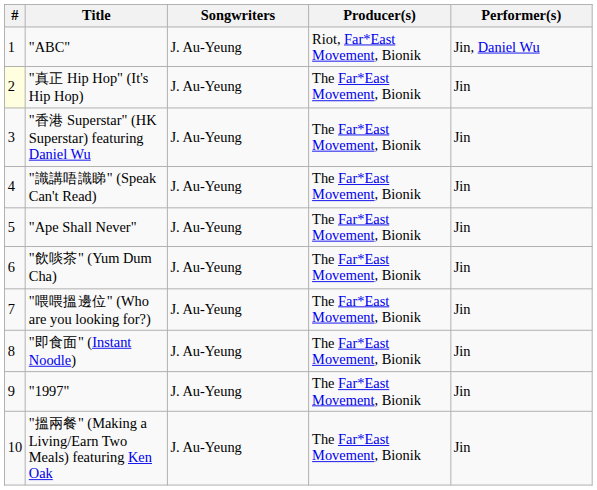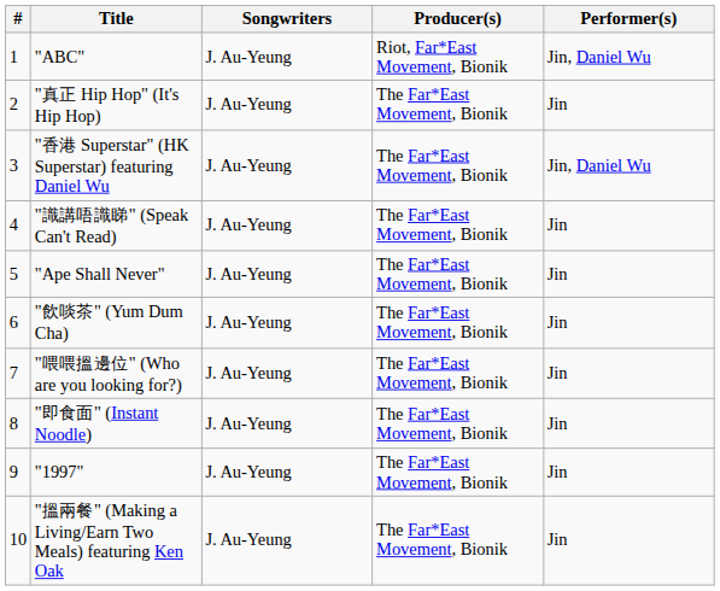"真正 Hip Hop" (It's Hip Hop) | #: lightyellow background -> no background
"香港 Superstar" (HK Superstar) featuring Daniel Wu | Performer(s): Jin -> Jin, Daniel Wu
